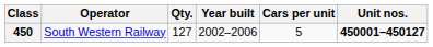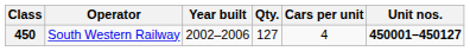columns swapped: Qty. <-> Year built
450 | Cars per unit: 5 -> 4
